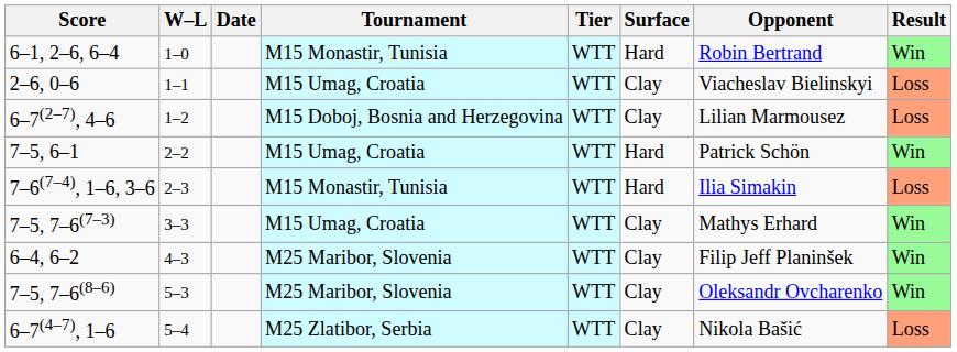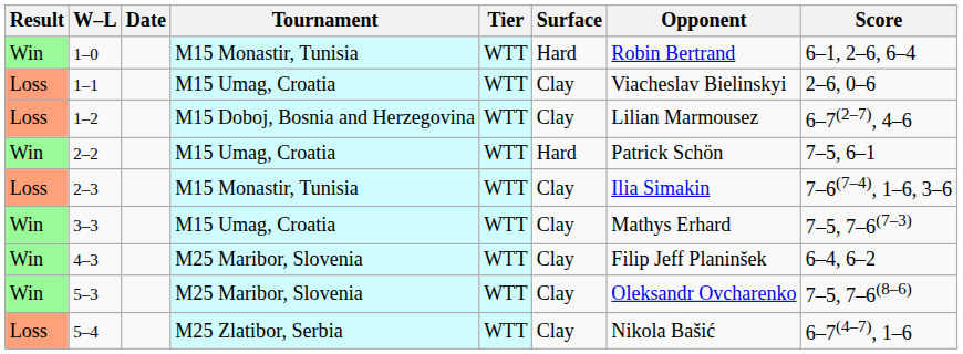columns swapped: Result <-> Score
2–3 | Surface: Hard -> Clay
